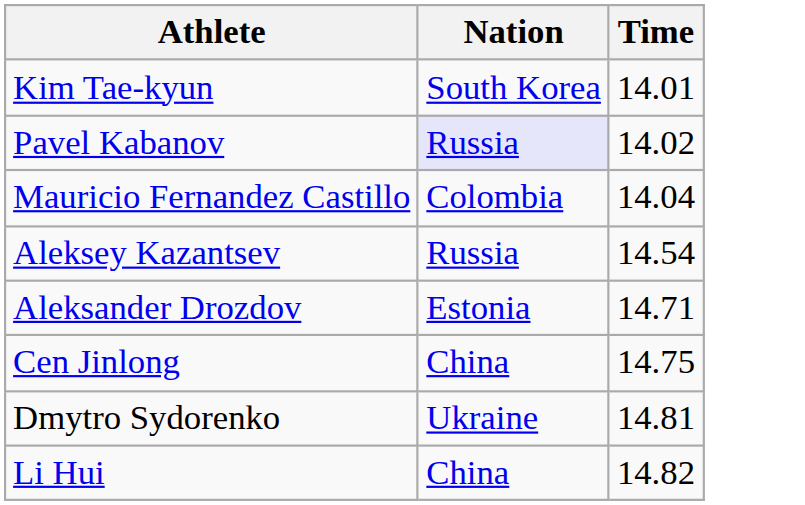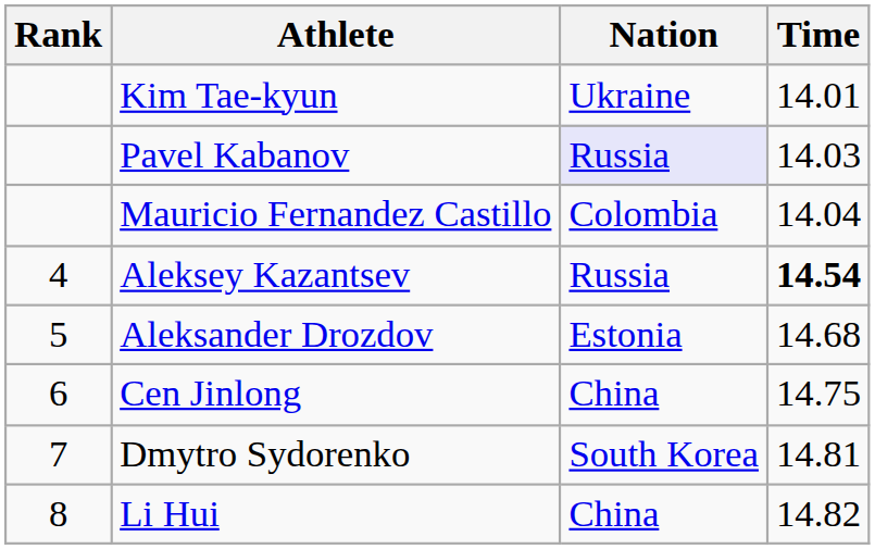+ column: Rank | 4 | 5 | 6 | 7 | 8
Kim Tae-kyun | Nation: South Korea -> Ukraine
Pavel Kabanov | Time: 14.02 -> 14.03
Aleksey Kazantsev | Time: normal -> bold
Aleksander Drozdov | Time: 14.71 -> 14.68
Dmytro Sydorenko | Nation: Ukraine -> South Korea
